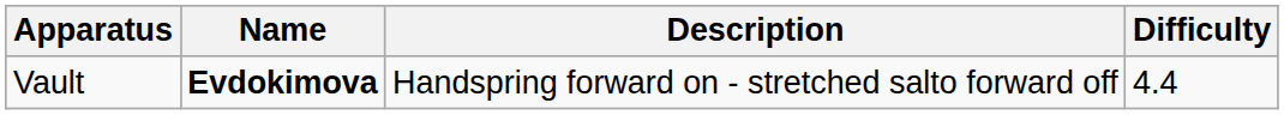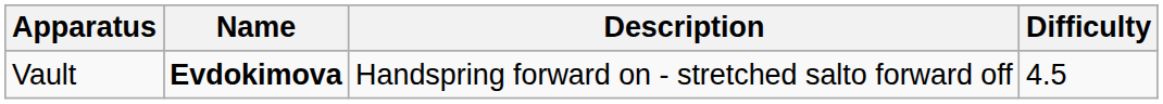Vault | Difficulty: 4.4 -> 4.5
